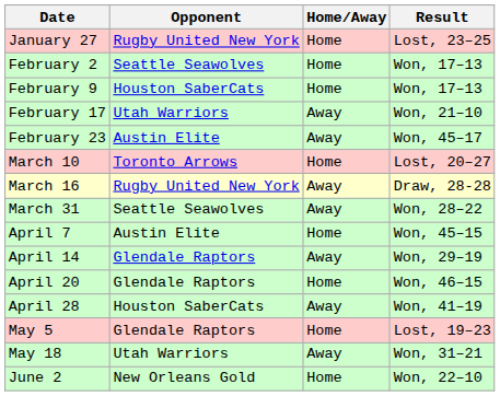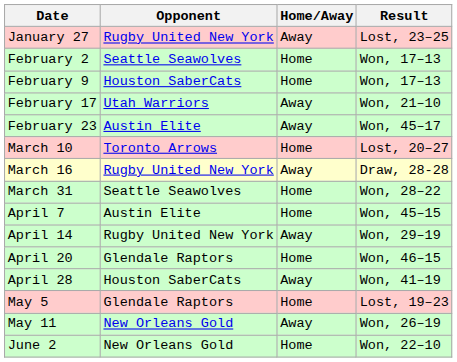January 27 | Home/Away: Home -> Away
March 31 | Home/Away: Away -> Home
April 14 | Opponent: Glendale Raptors -> Rugby United New York
+ row: May 11 | New Orleans Gold | Away | Won, 26–19
- row: May 18 | Utah Warriors | Away | Won, 31–21
